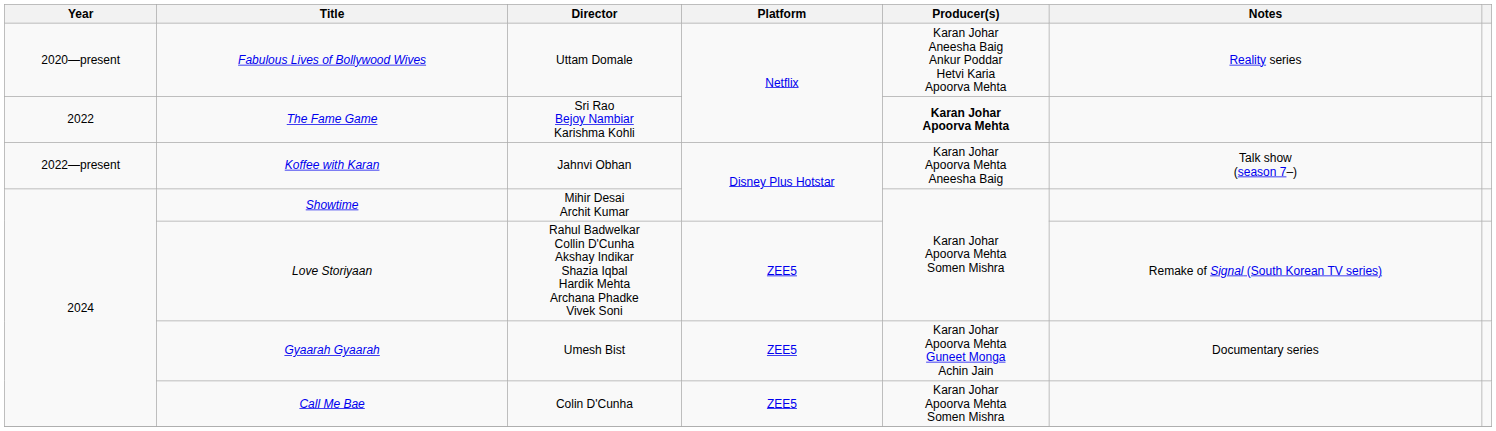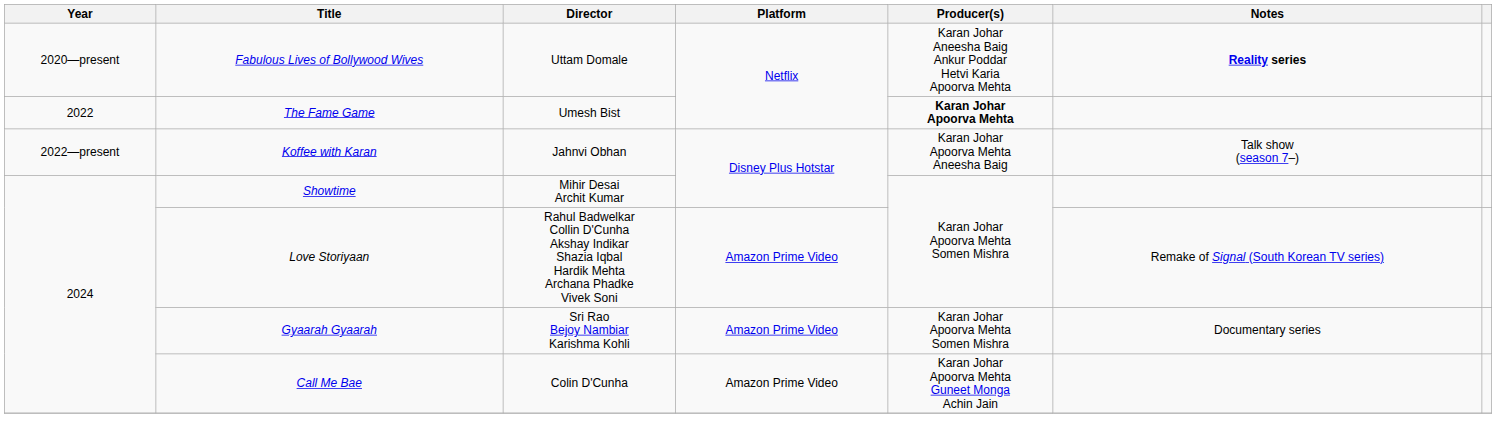Fabulous Lives of Bollywood Wives | Notes: normal -> bold
The Fame Game | Director: Sri Rao Bejoy Nambiar Karishma Kohli -> Umesh Bist
Love Storiyaan | Platform: ZEE5 -> Amazon Prime Video
Gyaarah Gyaarah | Director: Umesh Bist -> Sri Rao Bejoy Nambiar Karishma Kohli
Gyaarah Gyaarah | Platform: ZEE5 -> Amazon Prime Video
Gyaarah Gyaarah | Producer(s): Karan Johar Apoorva Mehta Guneet Monga Achin Jain -> Karan Johar Apoorva Mehta Somen Mishra
Call Me Bae | Platform: ZEE5 -> Amazon Prime Video
Call Me Bae | Producer(s): Karan Johar Apoorva Mehta Somen Mishra -> Karan Johar Apoorva Mehta Guneet Monga Achin Jain
